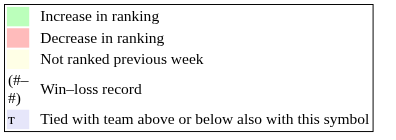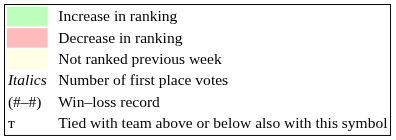+ row: Italics | Number of first place votes
Tied with team above or below also with this symbol | column 1: lavender background -> no background
